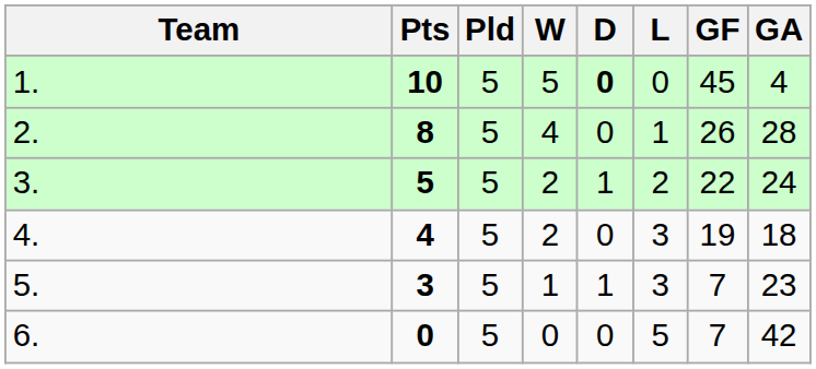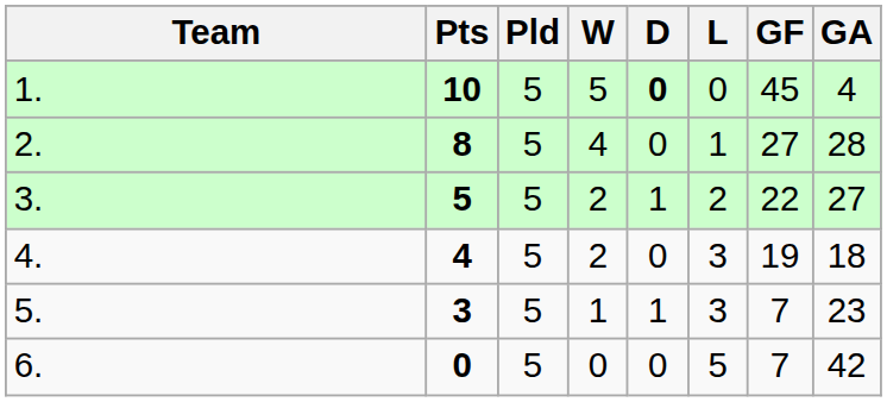2. | GF: 26 -> 27
3. | GA: 24 -> 27
